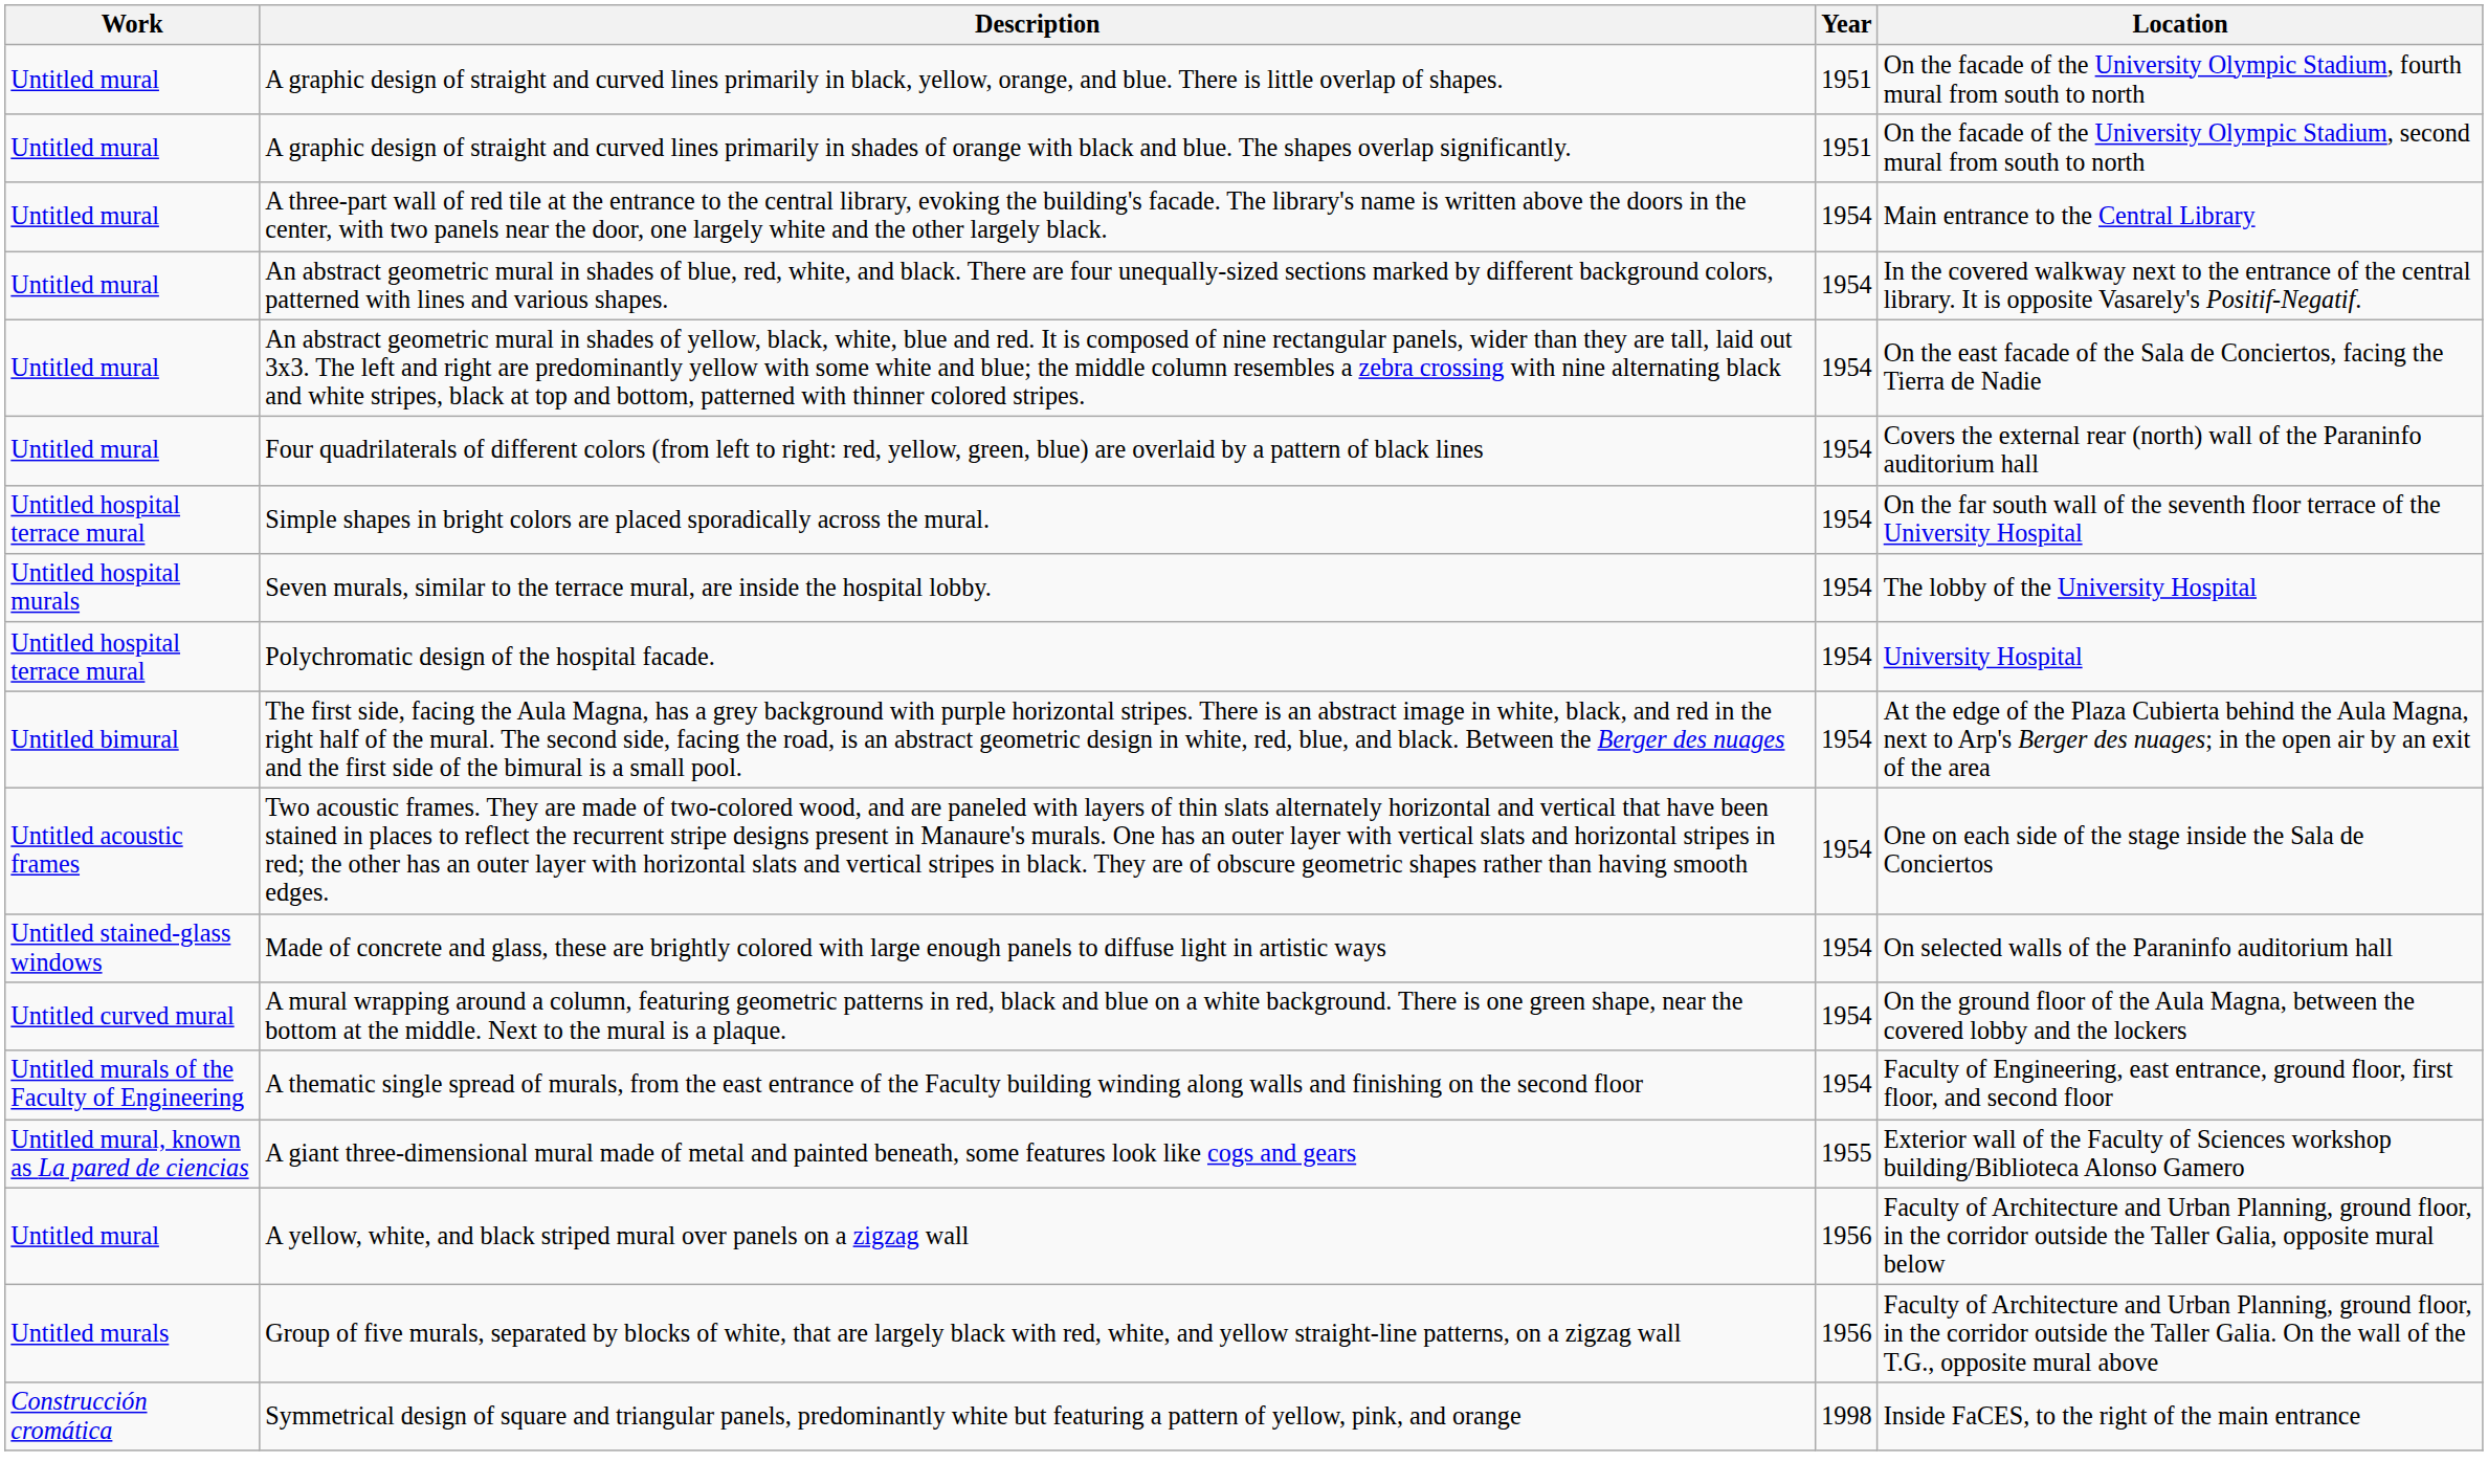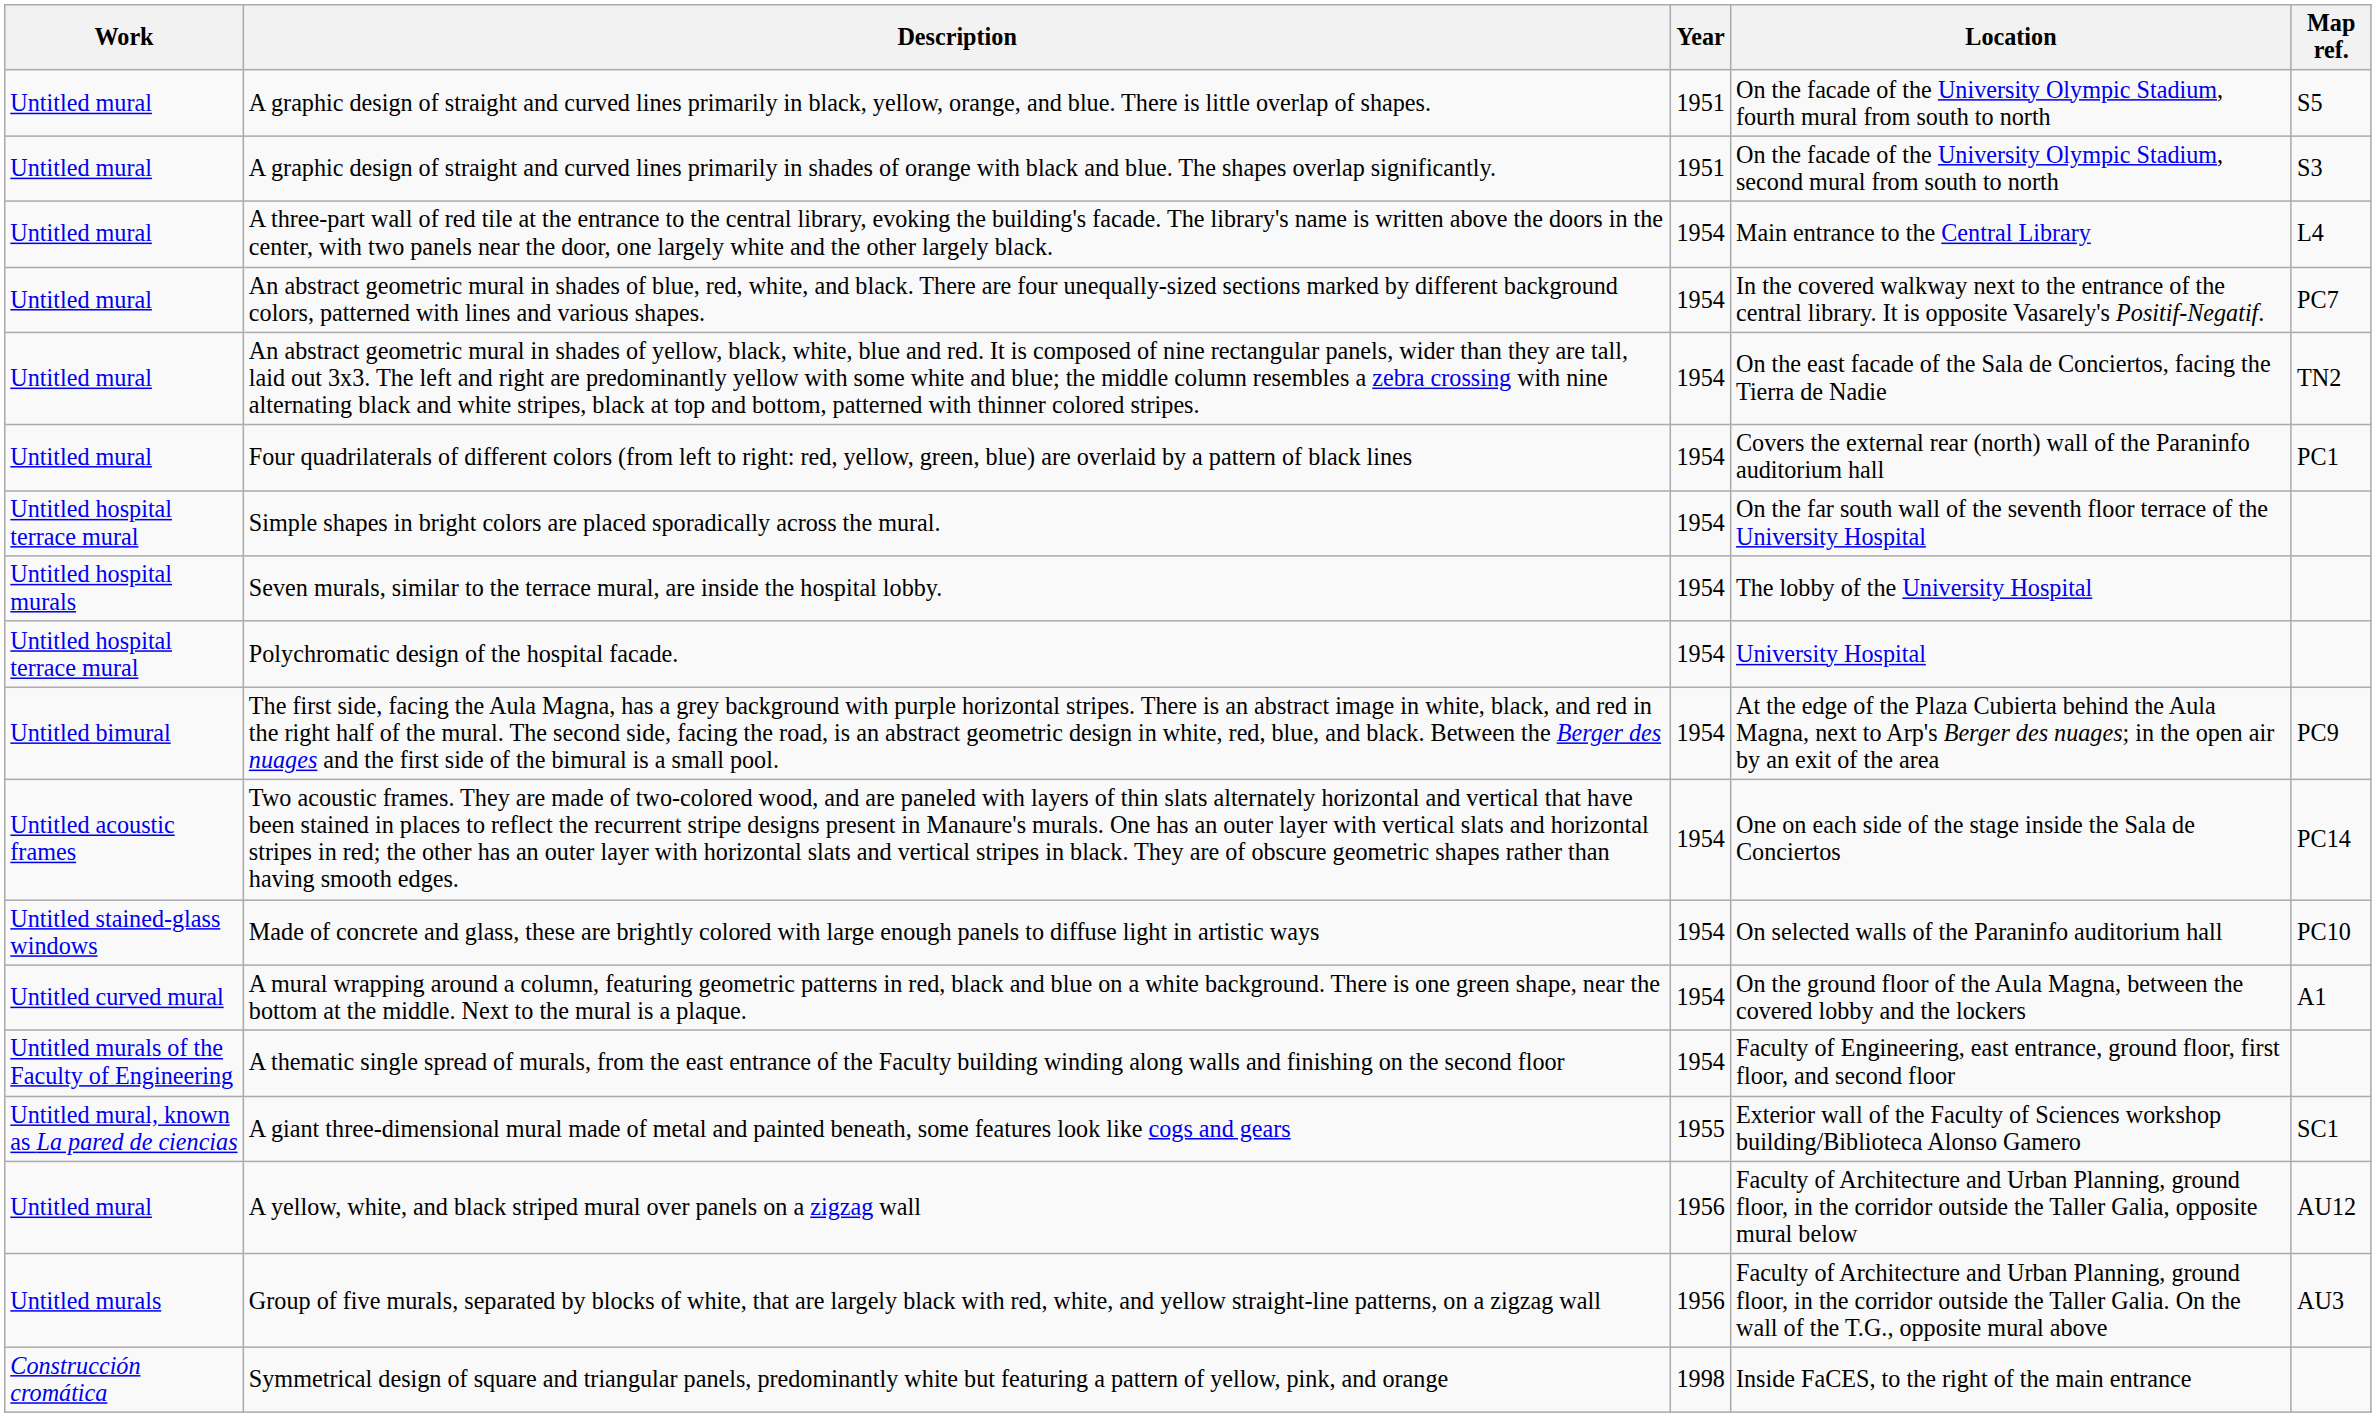+ column: Map ref. | S5 | S3 | L4 | PC7 | TN2 | PC1 | PC9 | PC14 | PC10 | A1 | SC1 | AU12 | AU3
